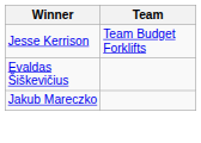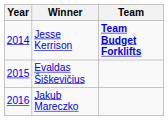+ column: Year | 2014 | 2015 | 2016
Jesse Kerrison | Team: normal -> bold
